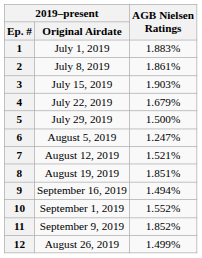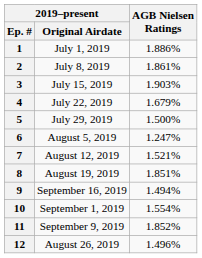1 | AGB Nielsen Ratings: 1.883% -> 1.886%
10 | AGB Nielsen Ratings: 1.552% -> 1.554%
12 | AGB Nielsen Ratings: 1.499% -> 1.496%
